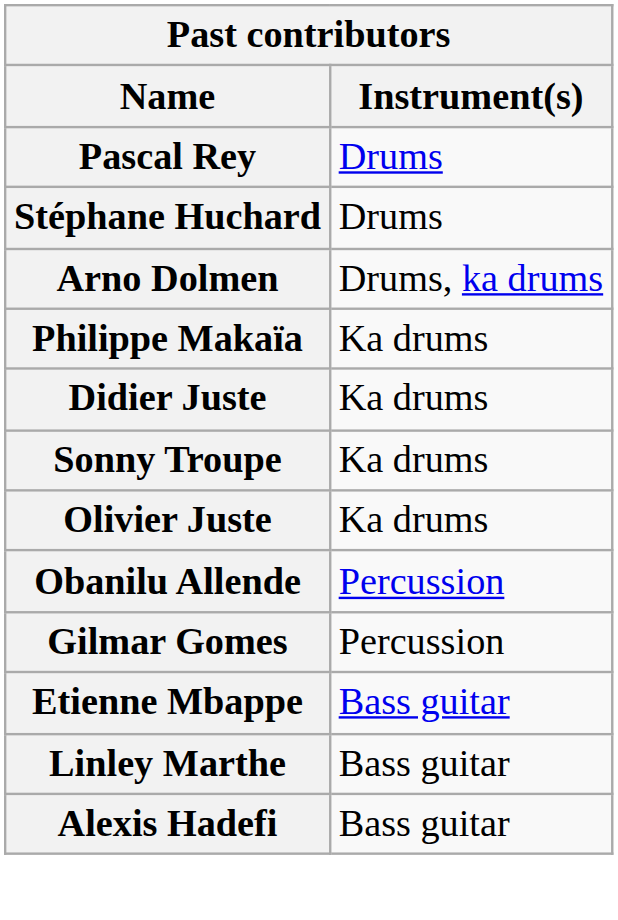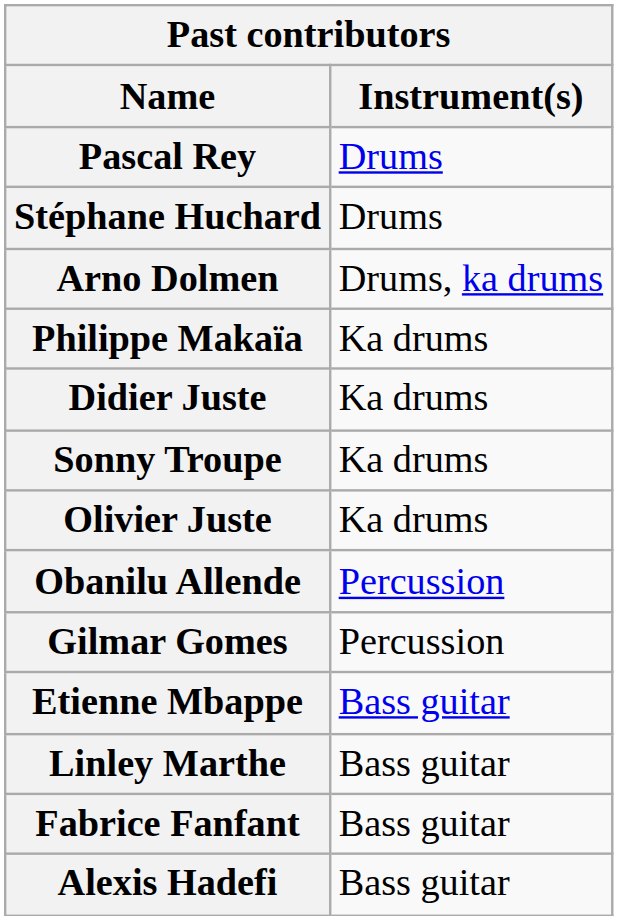+ row: Fabrice Fanfant | Bass guitar
